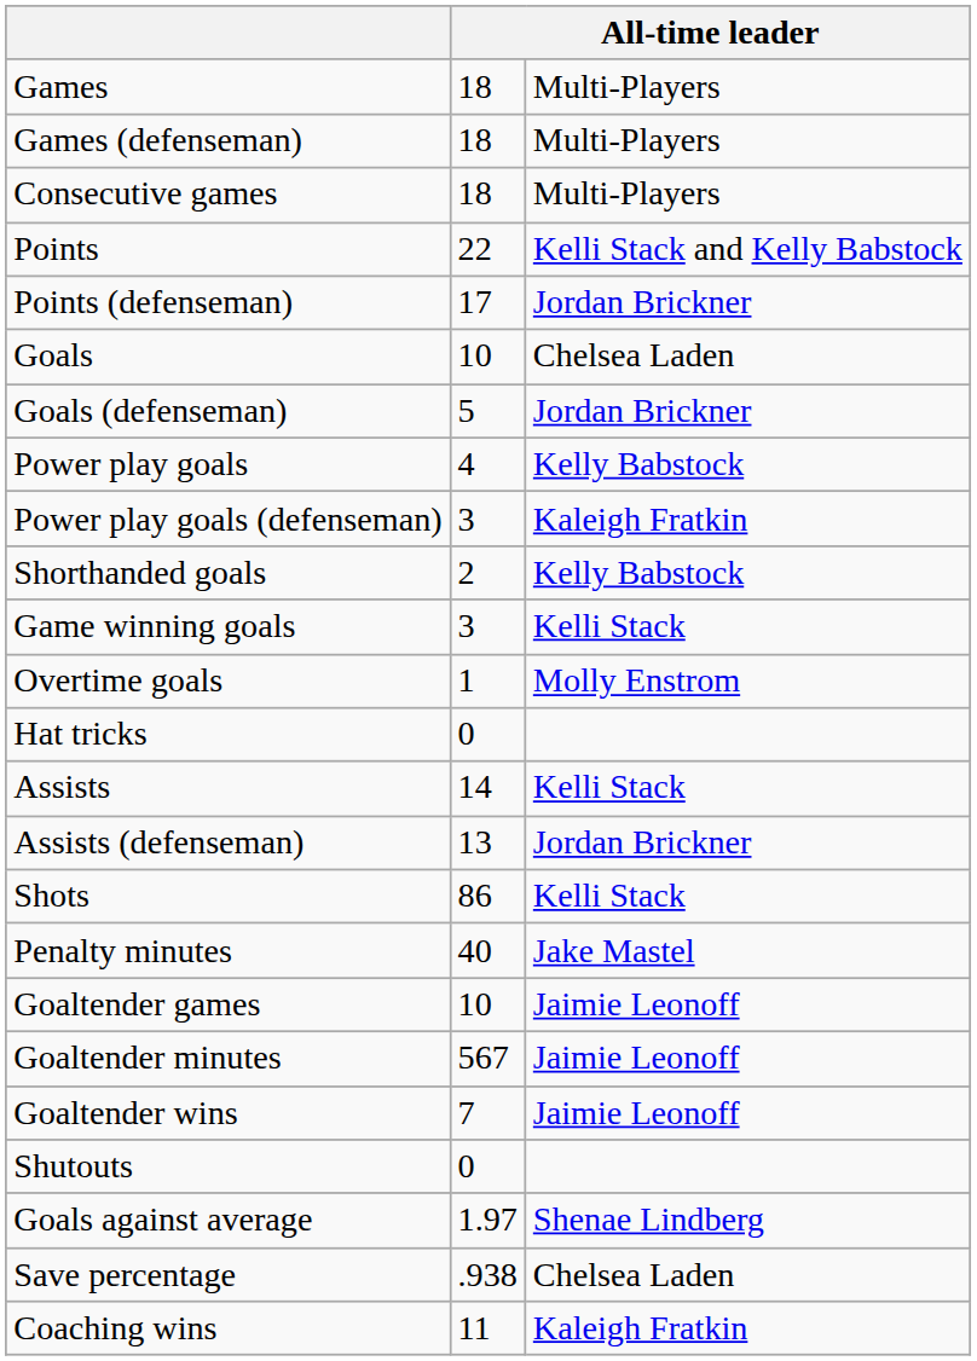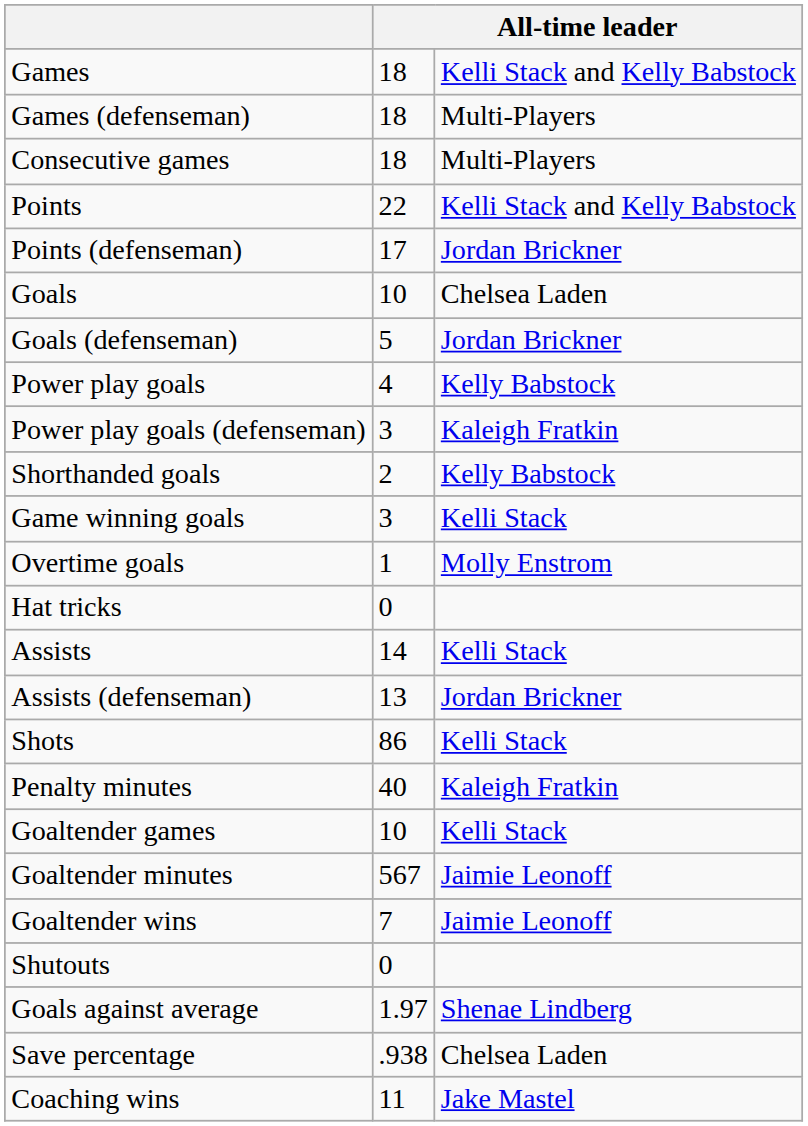Games | column 3: Multi-Players -> Kelli Stack and Kelly Babstock
Penalty minutes | column 3: Jake Mastel -> Kaleigh Fratkin
Goaltender games | column 3: Jaimie Leonoff -> Kelli Stack
Coaching wins | column 3: Kaleigh Fratkin -> Jake Mastel
